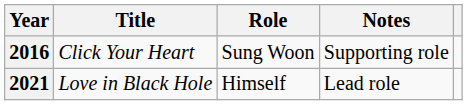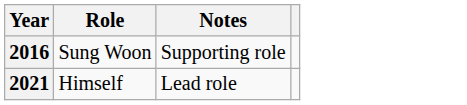- column: Title | Click Your Heart | Love in Black Hole
